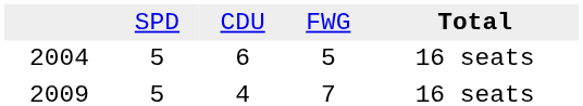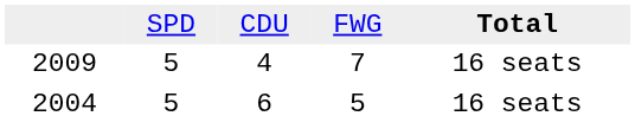rows swapped: 2009 <-> 2004
